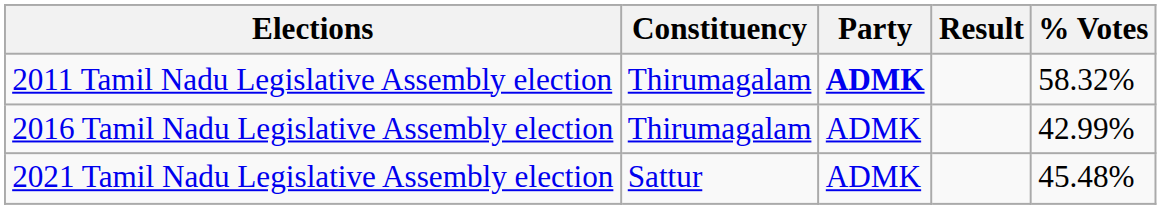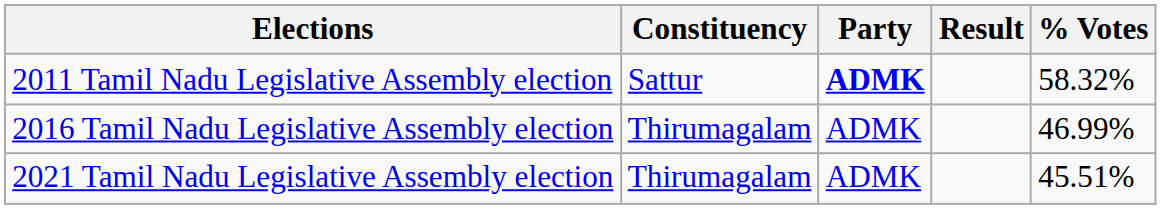2011 Tamil Nadu Legislative Assembly election | Constituency: Thirumagalam -> Sattur
2016 Tamil Nadu Legislative Assembly election | % Votes: 42.99% -> 46.99%
2021 Tamil Nadu Legislative Assembly election | Constituency: Sattur -> Thirumagalam
2021 Tamil Nadu Legislative Assembly election | % Votes: 45.48% -> 45.51%
